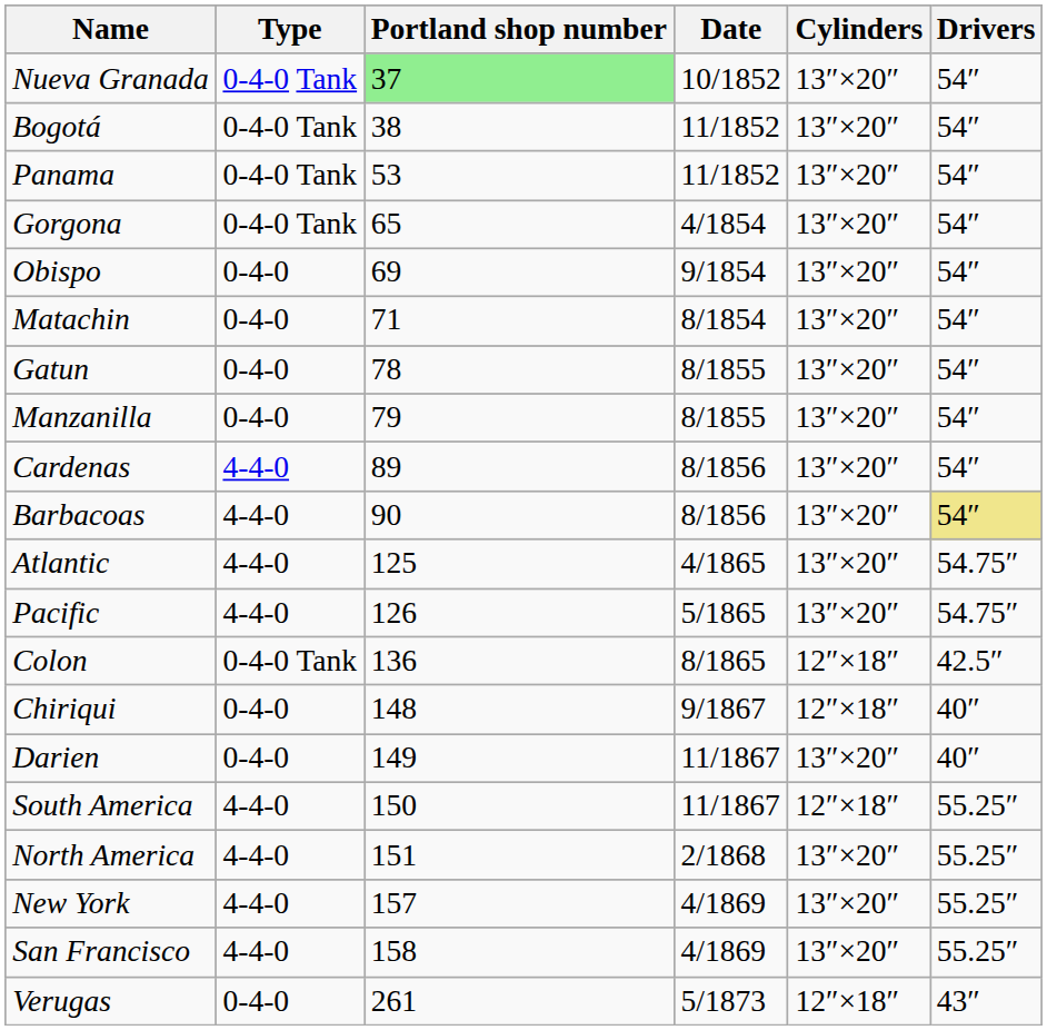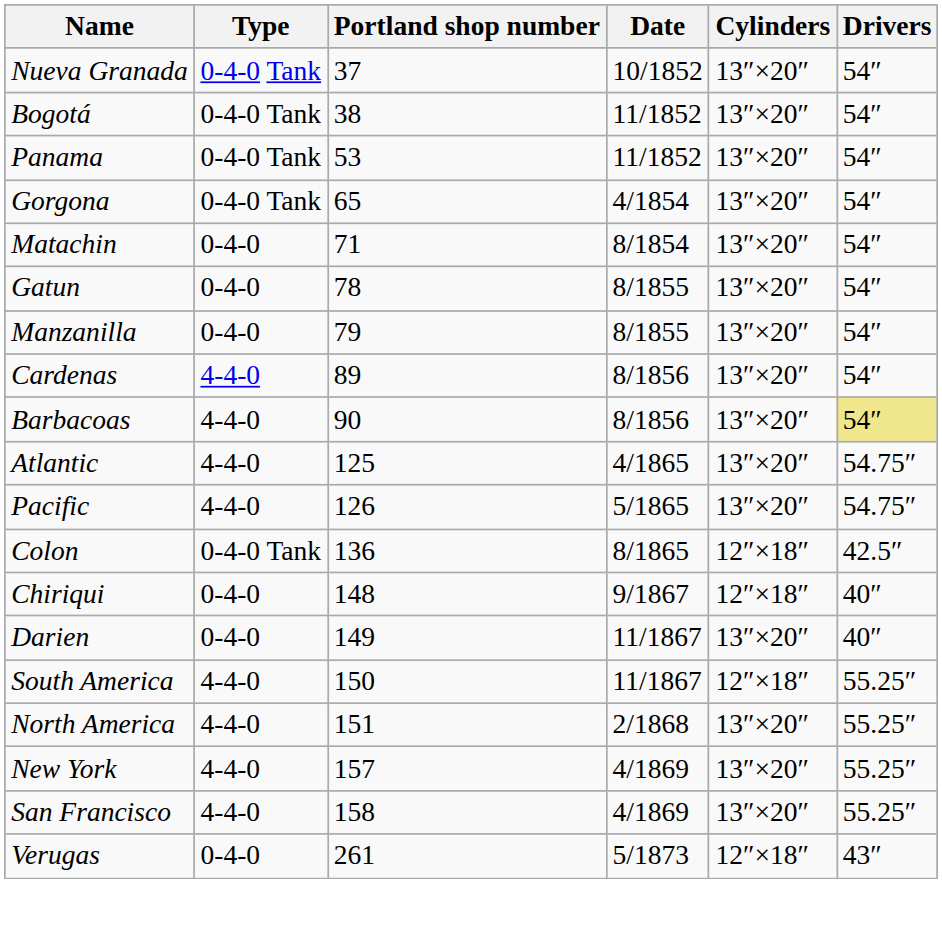Nueva Granada | Portland shop number: lightgreen background -> no background
- row: Obispo | 0-4-0 | 69 | 9/1854 | 13″×20″ | 54″
